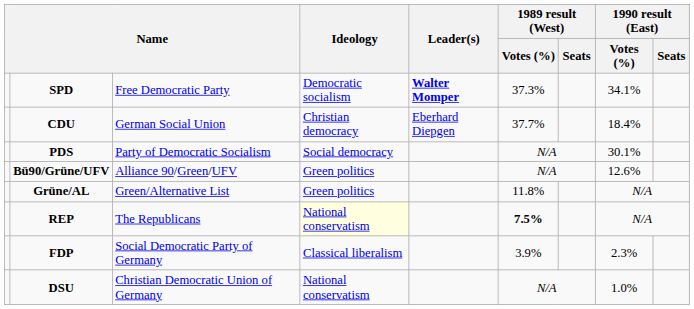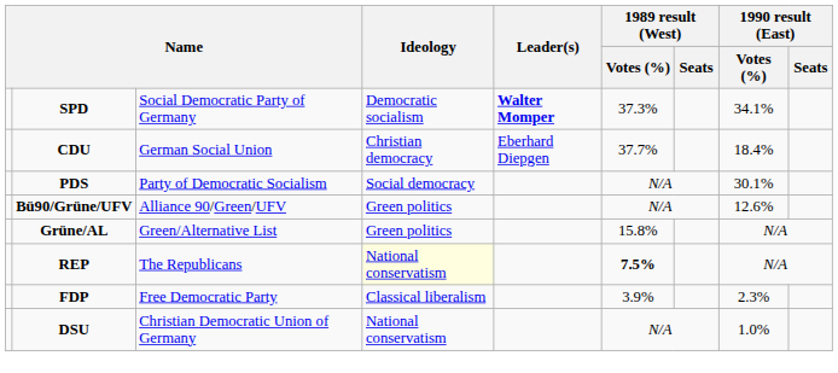SPD | column 3: Free Democratic Party -> Social Democratic Party of Germany
Grüne/AL | 1989 result (West) / Votes (%): 11.8% -> 15.8%
FDP | column 3: Social Democratic Party of Germany -> Free Democratic Party
